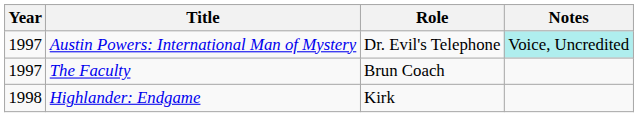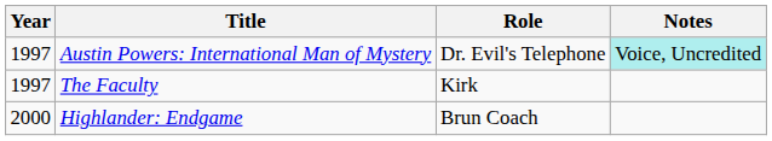The Faculty | Role: Brun Coach -> Kirk
Highlander: Endgame | Year: 1998 -> 2000
Highlander: Endgame | Role: Kirk -> Brun Coach
